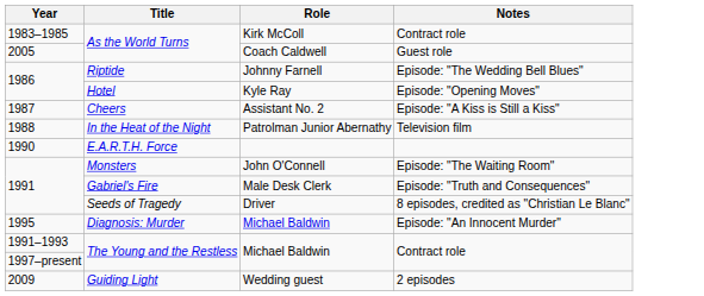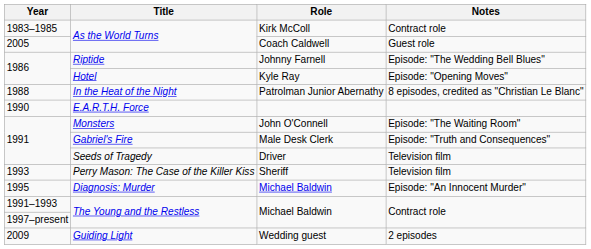- row: 1987 | Cheers | Assistant No. 2 | Episode: "A Kiss is Still a Kiss"
In the Heat of the Night | Notes: Television film -> 8 episodes, credited as "Christian Le Blanc"
Seeds of Tragedy | Notes: 8 episodes, credited as "Christian Le Blanc" -> Television film
+ row: 1993 | Perry Mason: The Case of the Killer Kiss | Sheriff | Television film
